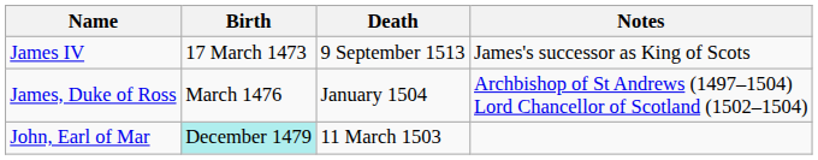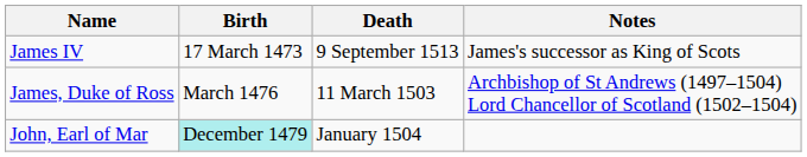James, Duke of Ross | Death: January 1504 -> 11 March 1503
John, Earl of Mar | Death: 11 March 1503 -> January 1504
